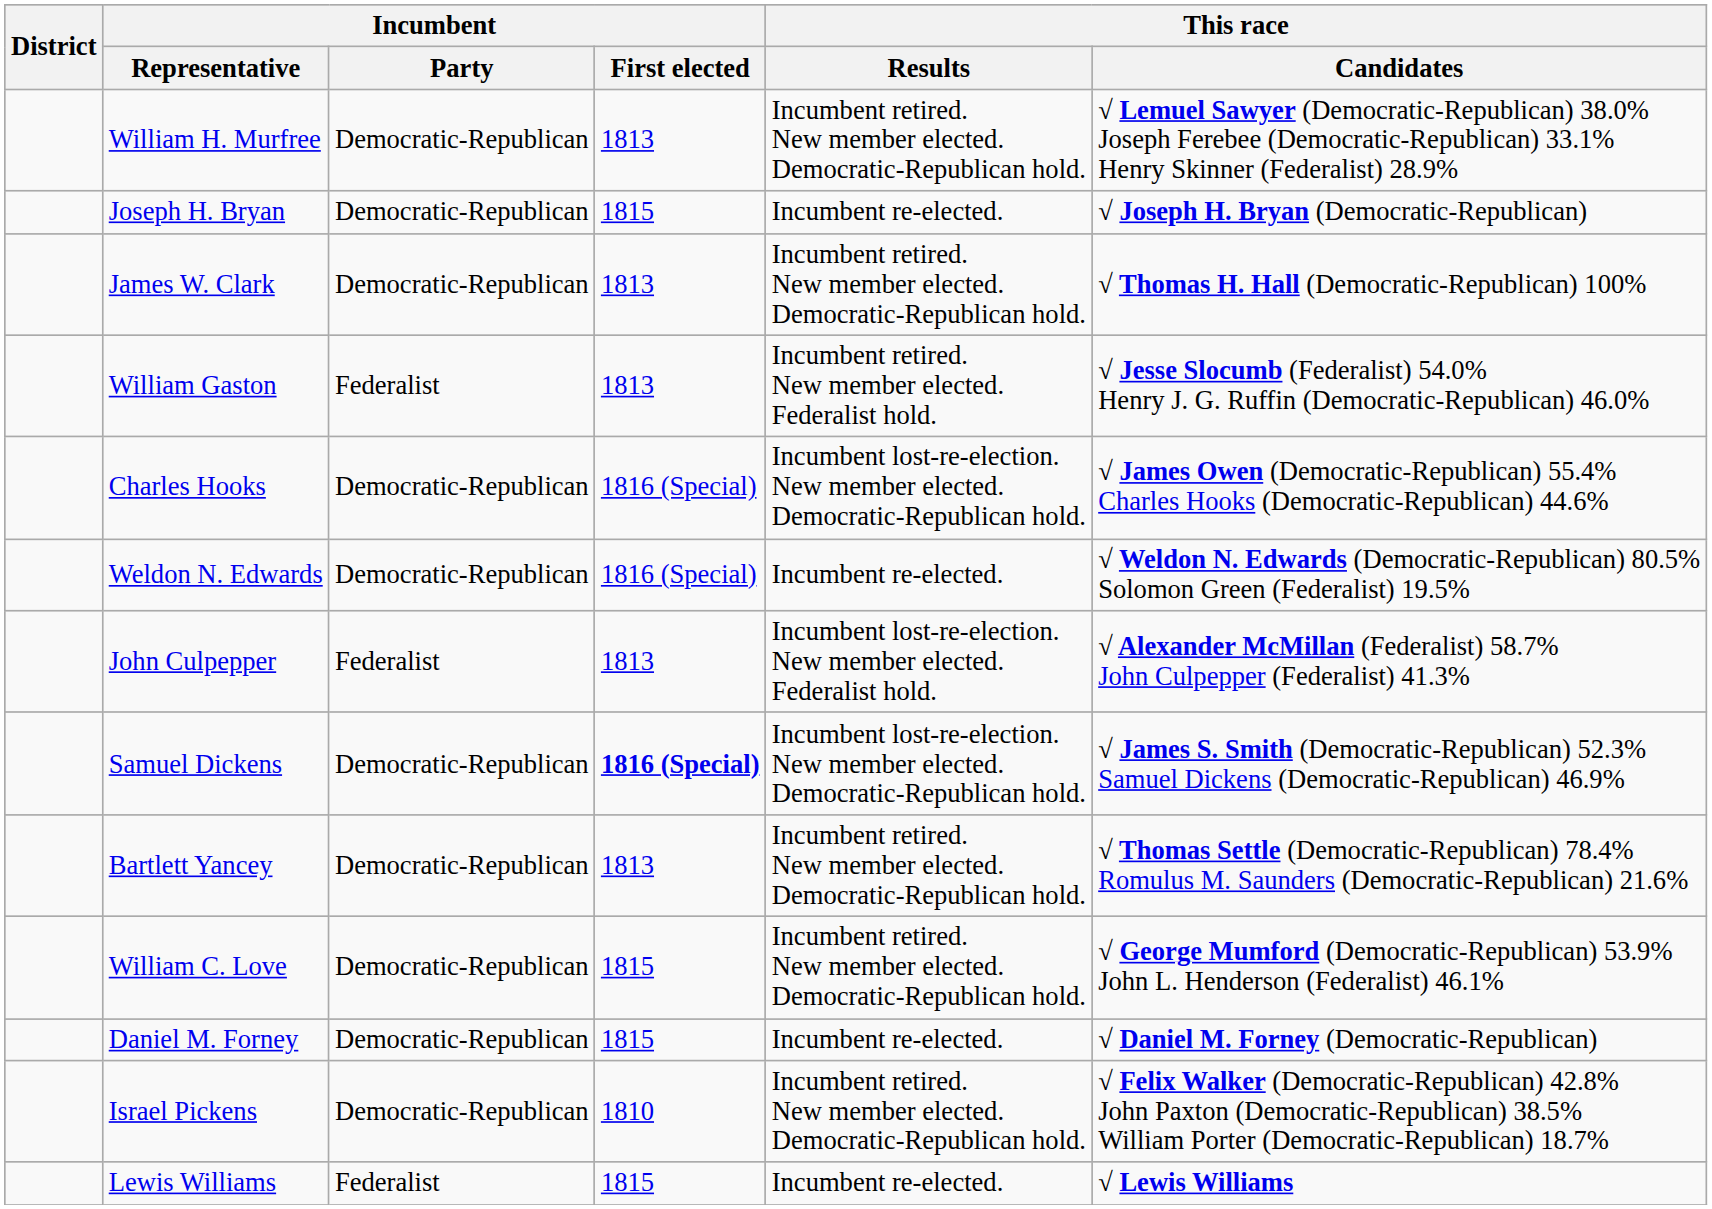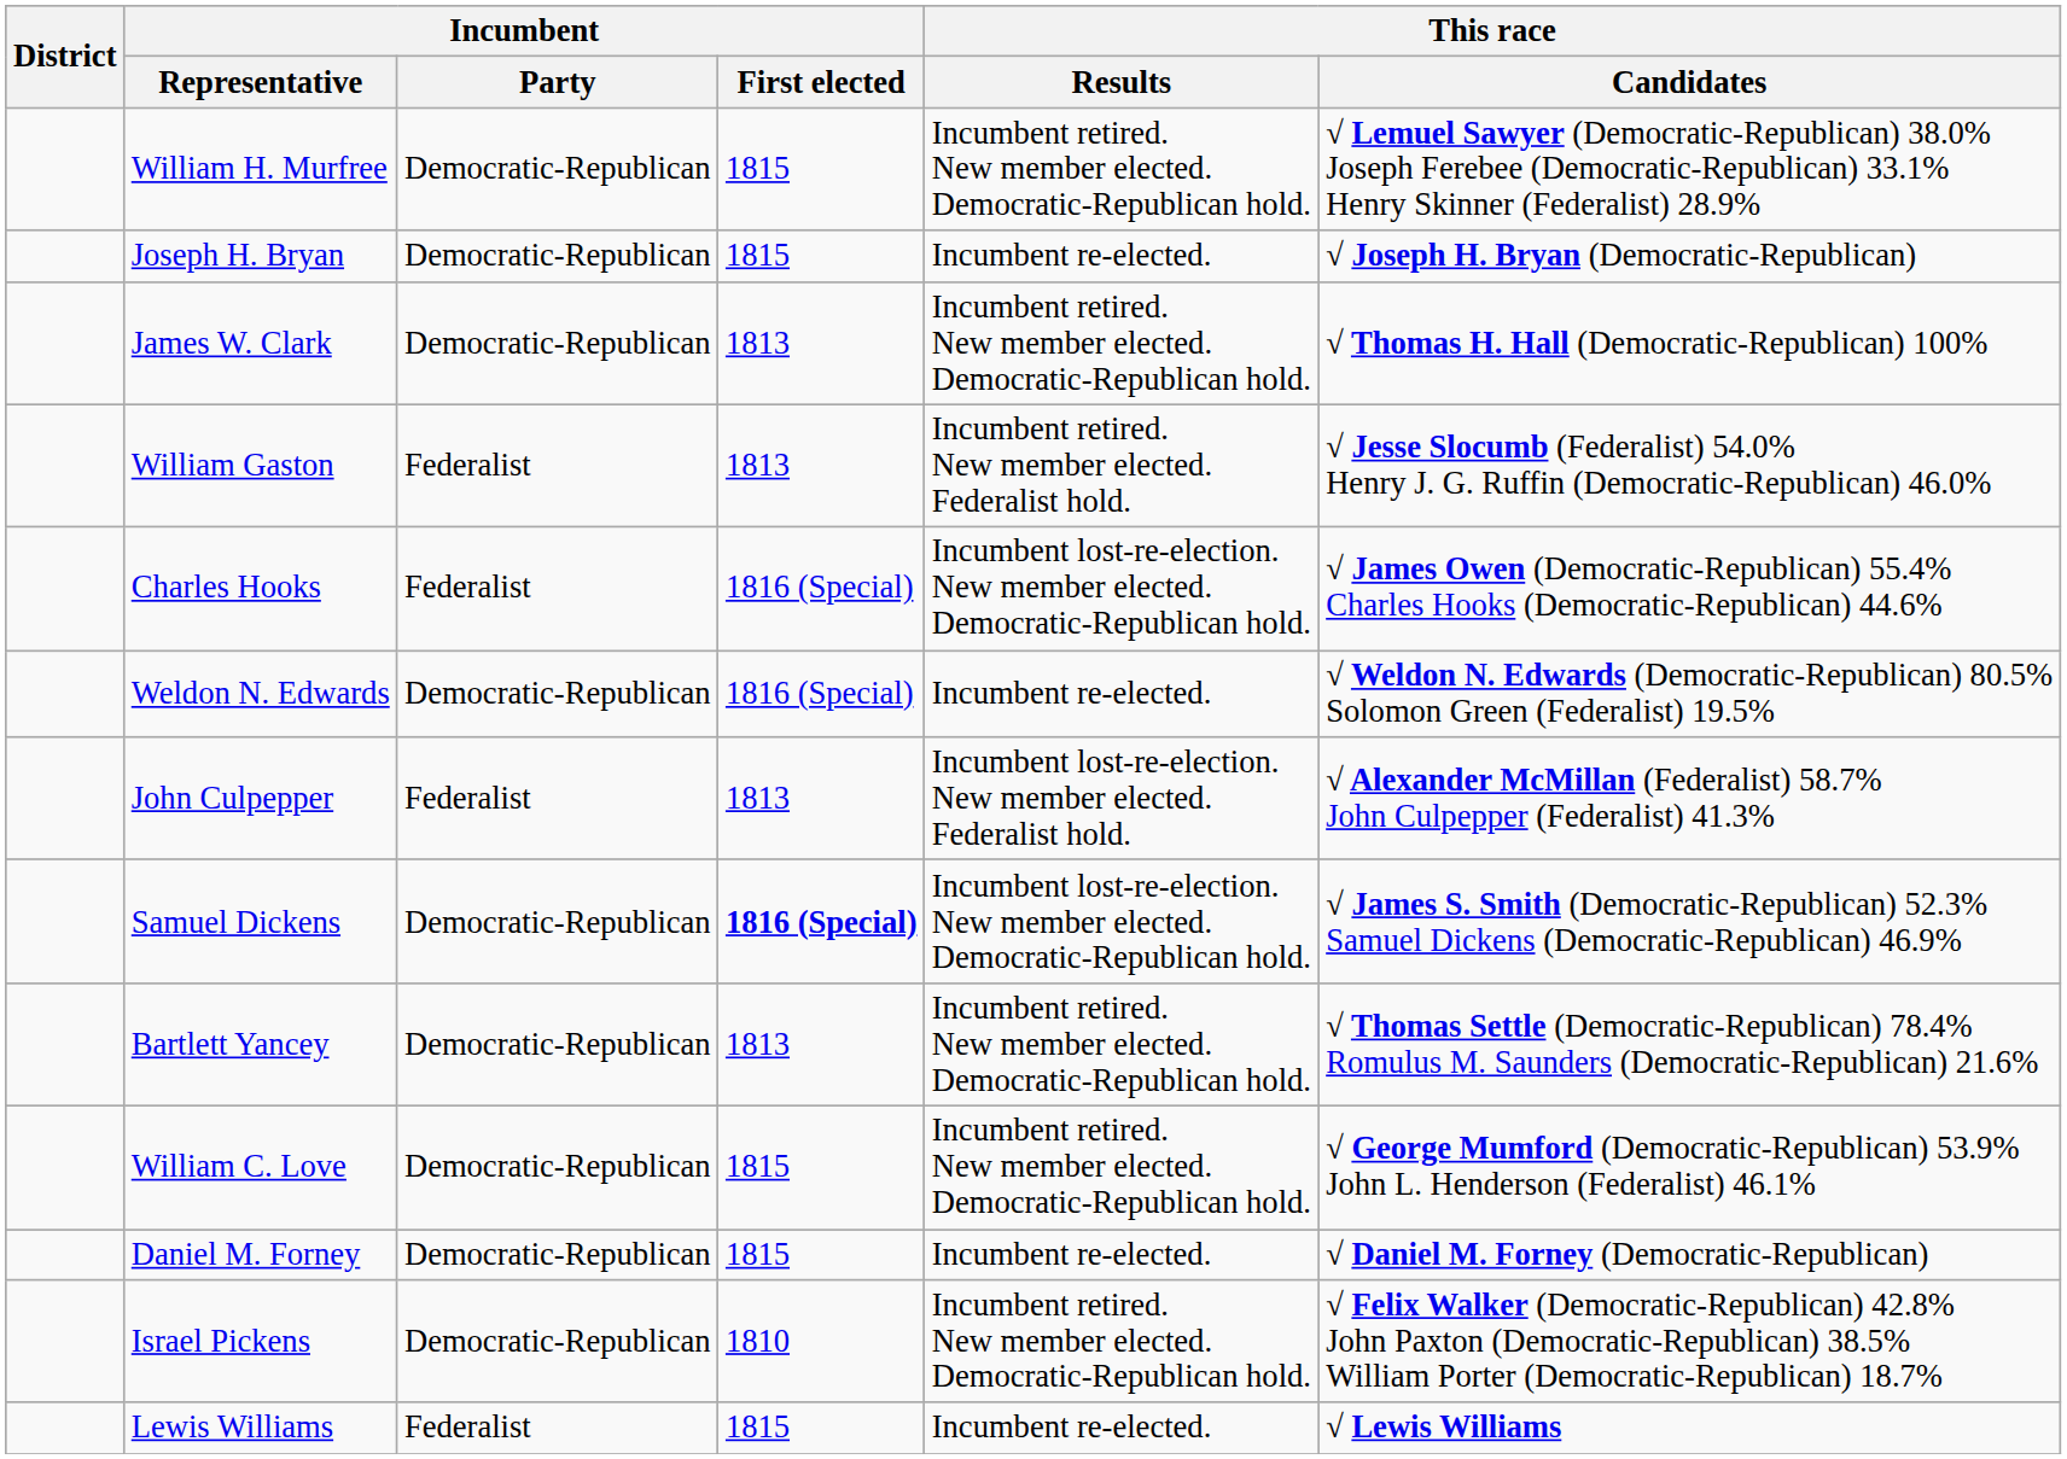William H. Murfree | Incumbent / First elected: 1813 -> 1815
Charles Hooks | Incumbent / Party: Democratic-Republican -> Federalist
